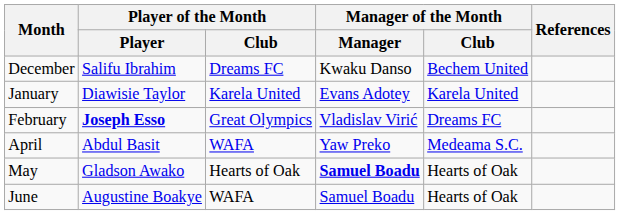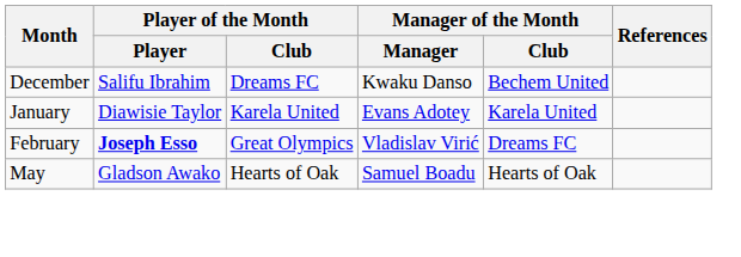- row: April | Abdul Basit | WAFA | Yaw Preko | Medeama S.C.
May | Manager of the Month / Manager: bold -> normal
- row: June | Augustine Boakye | WAFA | Samuel Boadu | Hearts of Oak
